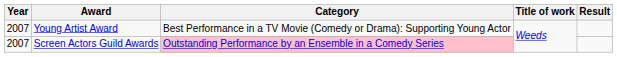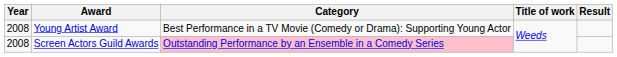Young Artist Award | Year: 2007 -> 2008
Screen Actors Guild Awards | Year: 2007 -> 2008
